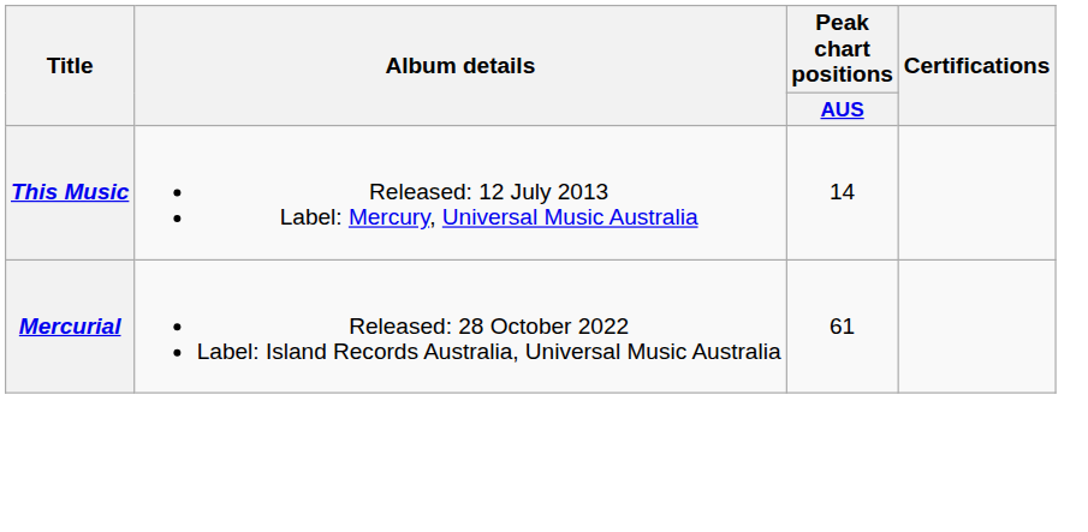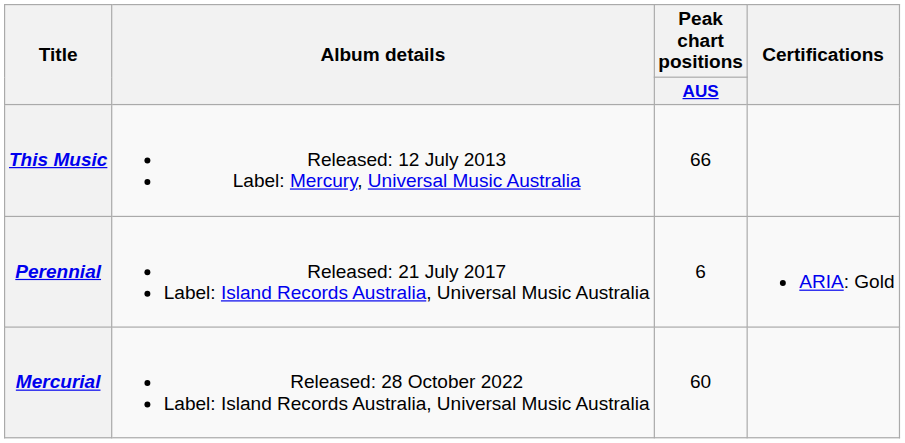This Music | Peak chart positions / AUS: 14 -> 66
+ row: Perennial | Released: 21 July 2017 Label: Island Records Australia, Universal Music Australia | 6 | ARIA: Gold
Mercurial | Peak chart positions / AUS: 61 -> 60
